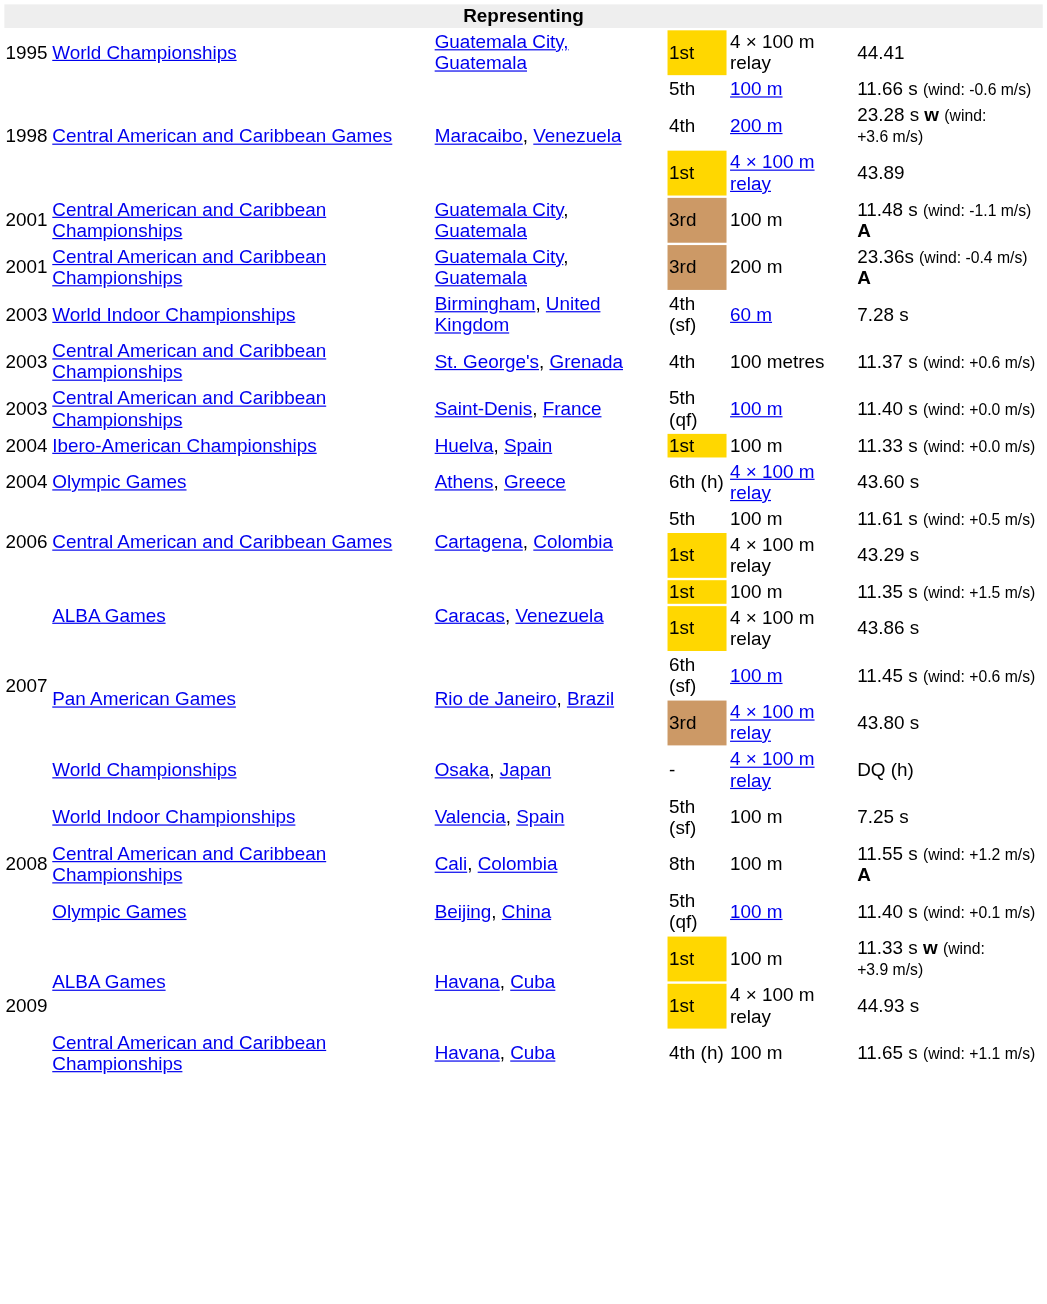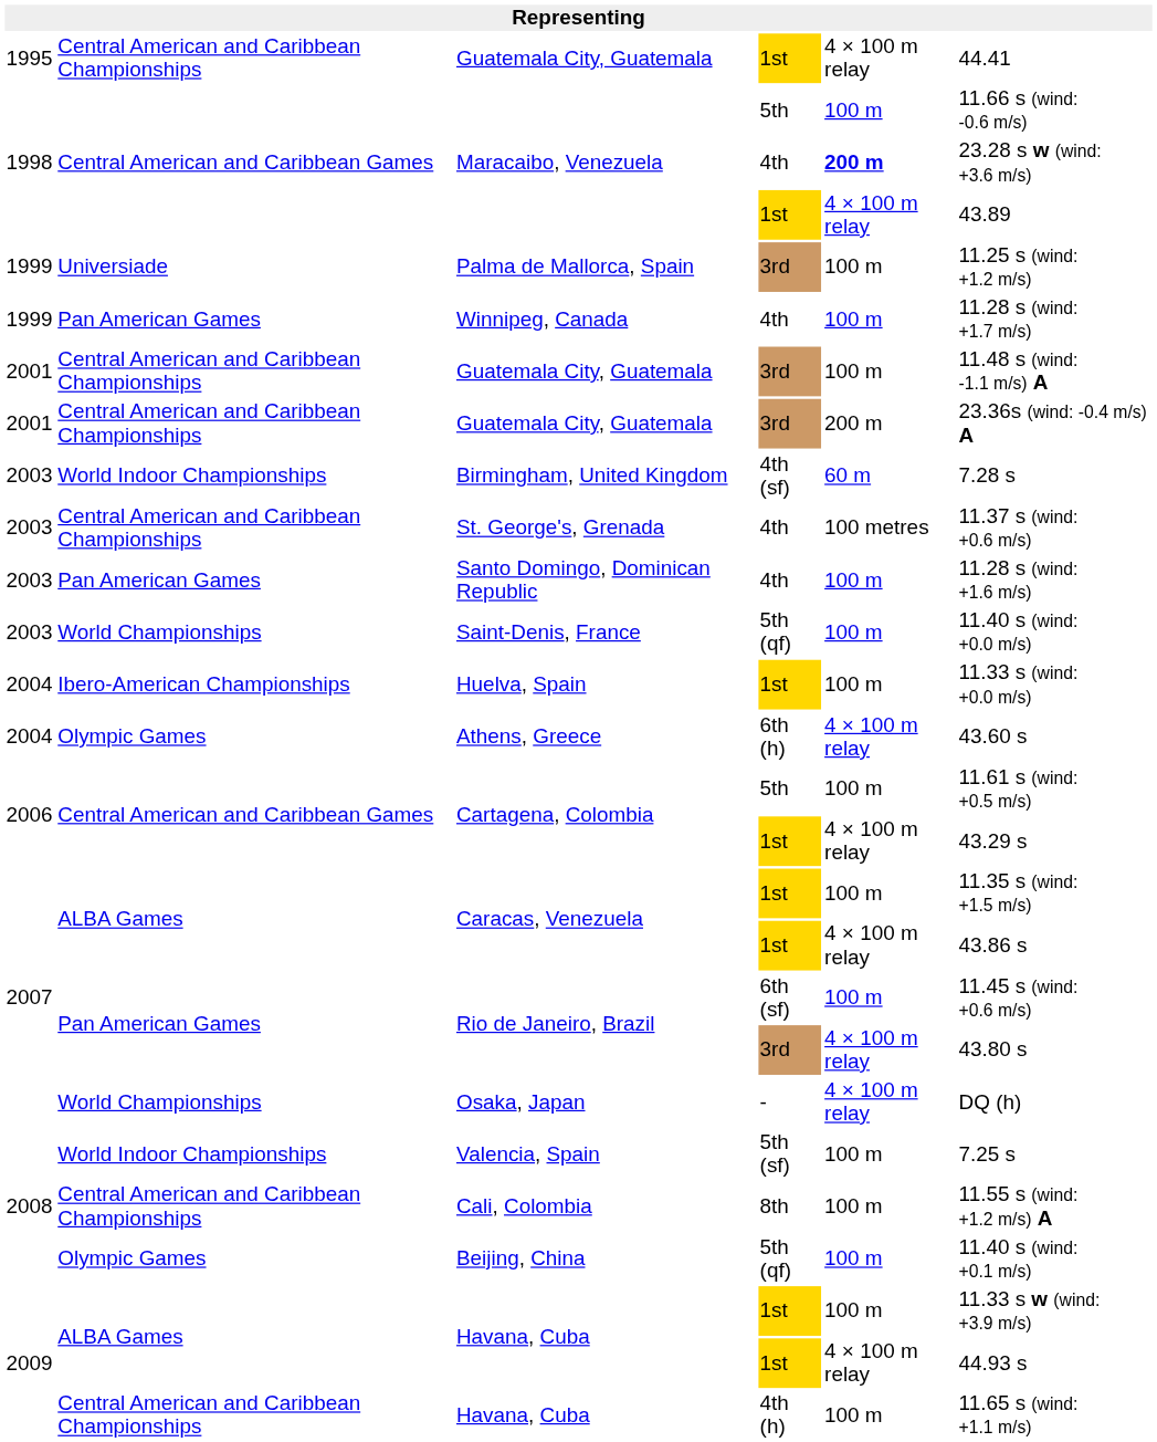Guatemala City, Guatemala / 1st | column 2: World Championships -> Central American and Caribbean Championships
Maracaibo, Venezuela / 4th | column 5: normal -> bold
+ row: 1999 | Universiade | Palma de Mallorca, Spain | 3rd | 100 m | 11.25 s (wind: +1.2 m/s)
+ row: 1999 | Pan American Games | Winnipeg, Canada | 4th | 100 m | 11.28 s (wind: +1.7 m/s)
+ row: 2003 | Pan American Games | Santo Domingo, Dominican Republic | 4th | 100 m | 11.28 s (wind: +1.6 m/s)
Saint-Denis, France | column 2: Central American and Caribbean Championships -> World Championships
